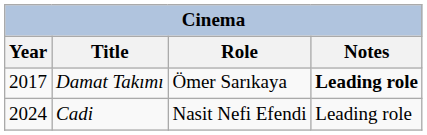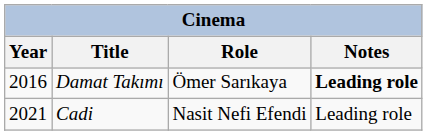Damat Takımı | Year: 2017 -> 2016
Cadi | Year: 2024 -> 2021
